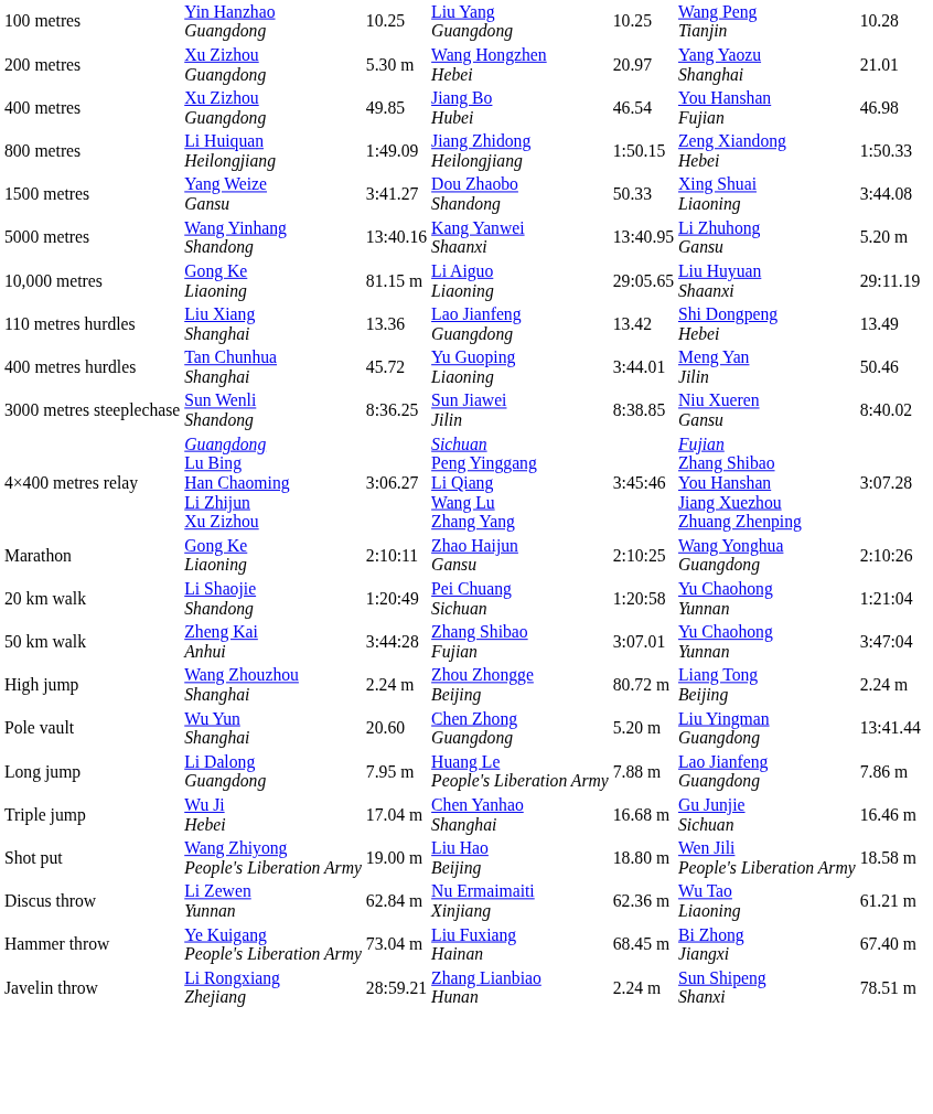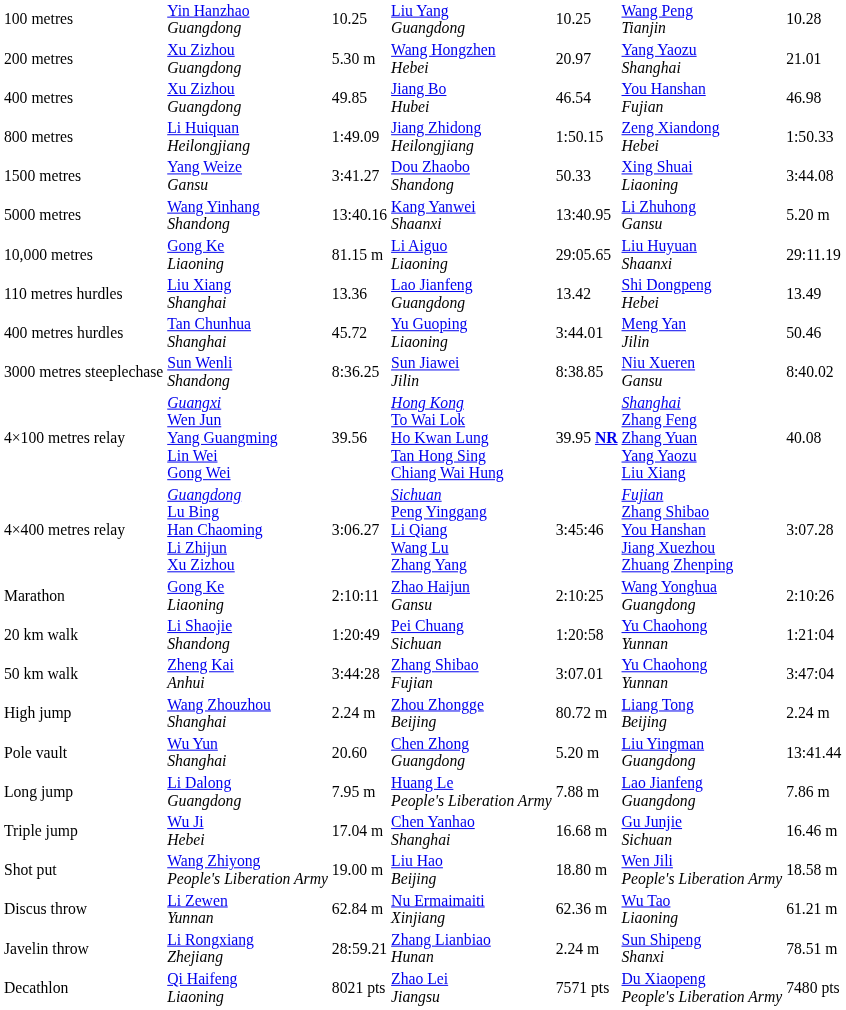+ row: 4×100 metres relay | Guangxi Wen Jun Yang Guangming Lin Wei Gong Wei | 39.56 | Hong Kong To Wai Lok Ho Kwan Lung Tan Hong Sing Chiang Wai Hung | 39.95 NR | Shanghai Zhang Feng Zhang Yuan Yang Yaozu Liu Xiang | 40.08
- row: Hammer throw | Ye Kuigang People's Liberation Army | 73.04 m | Liu Fuxiang Hainan | 68.45 m | Bi Zhong Jiangxi | 67.40 m
+ row: Decathlon | Qi Haifeng Liaoning | 8021 pts | Zhao Lei Jiangsu | 7571 pts | Du Xiaopeng People's Liberation Army | 7480 pts
